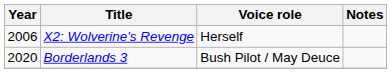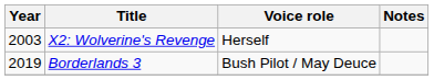X2: Wolverine's Revenge | Year: 2006 -> 2003
Borderlands 3 | Year: 2020 -> 2019
